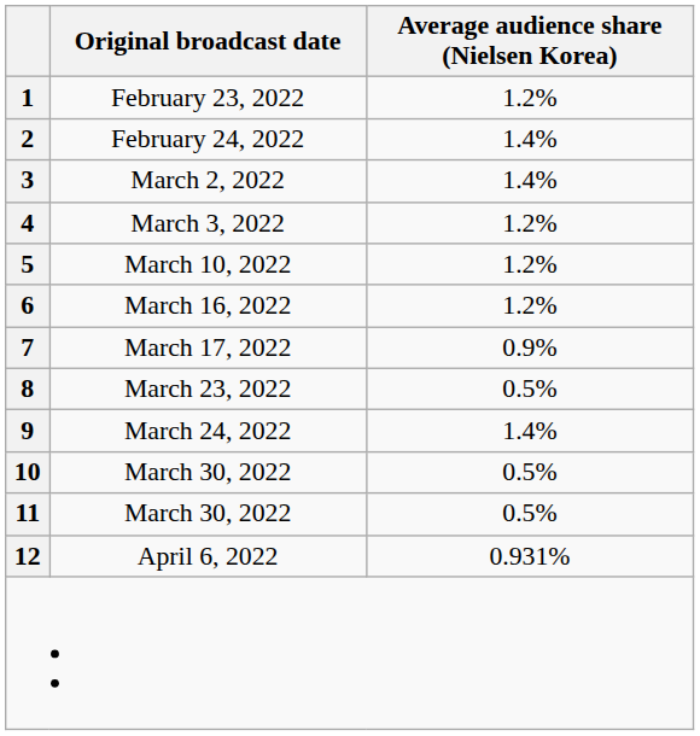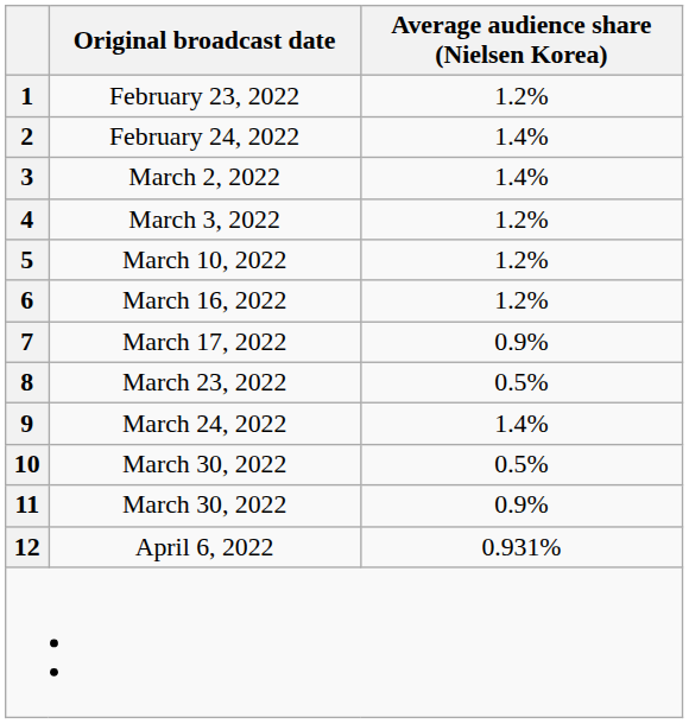11 | Average audience share (Nielsen Korea): 0.5% -> 0.9%
